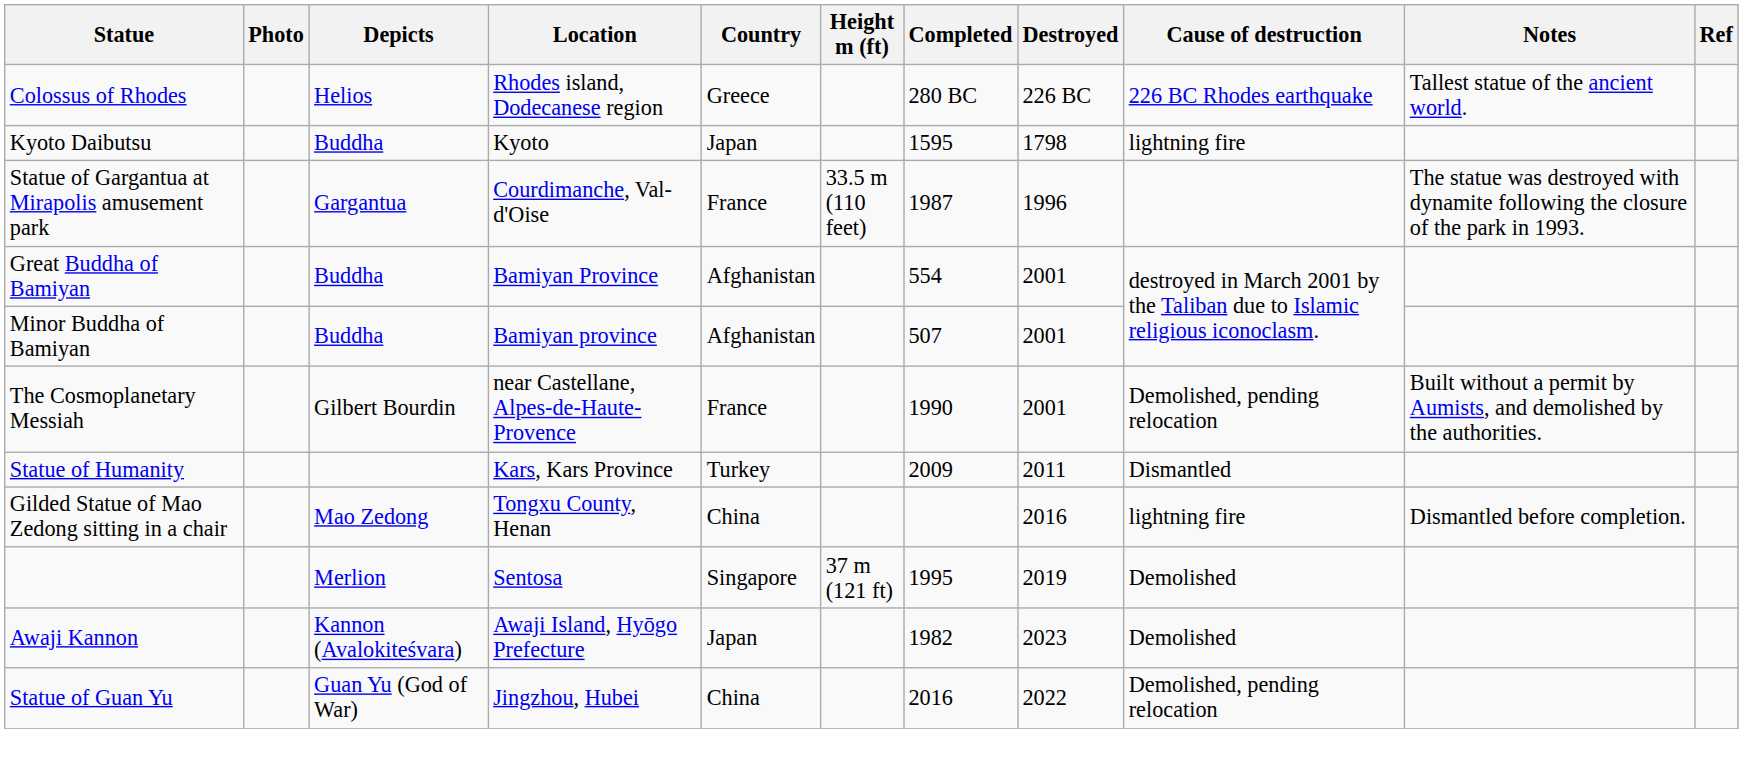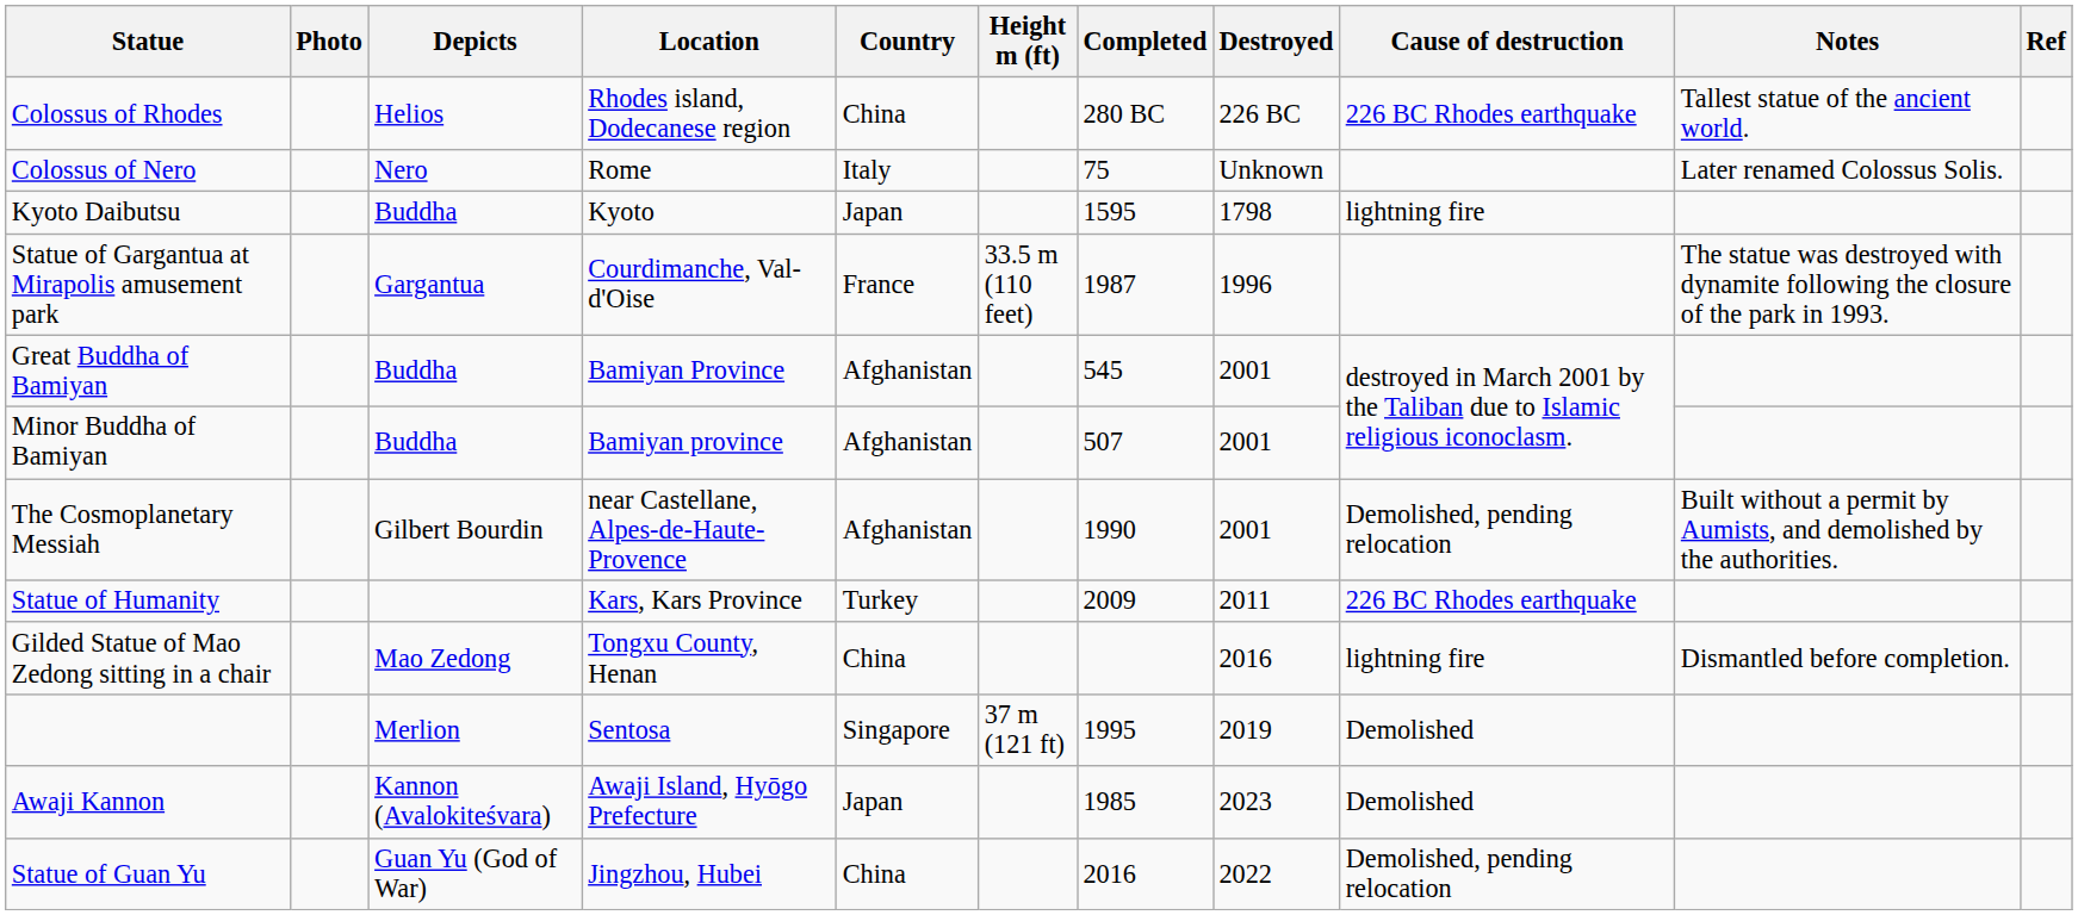Colossus of Rhodes | Country: Greece -> China
+ row: Colossus of Nero | Nero | Rome | Italy | 75 | Unknown | Later renamed Colossus Solis.
Great Buddha of Bamiyan | Completed: 554 -> 545
The Cosmoplanetary Messiah | Country: France -> Afghanistan
Statue of Humanity | Cause of destruction: Dismantled -> 226 BC Rhodes earthquake
Awaji Kannon | Completed: 1982 -> 1985
